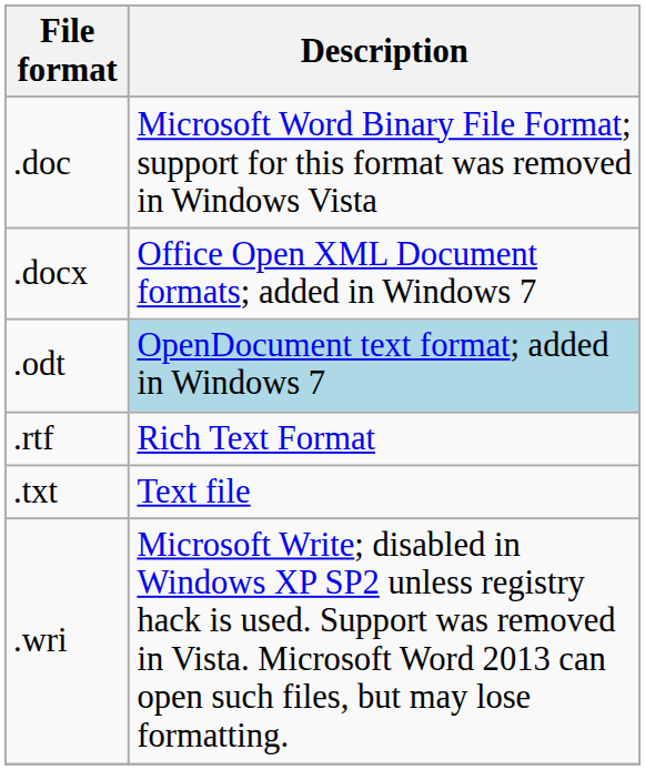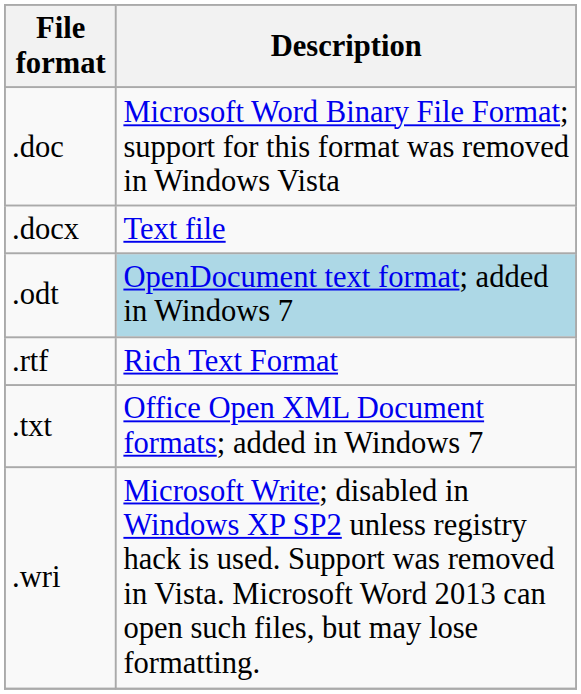.docx | Description: Office Open XML Document formats; added in Windows 7 -> Text file
.txt | Description: Text file -> Office Open XML Document formats; added in Windows 7
